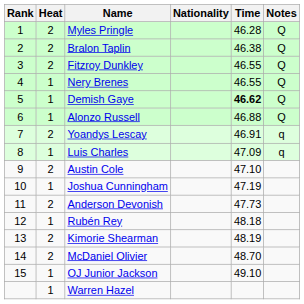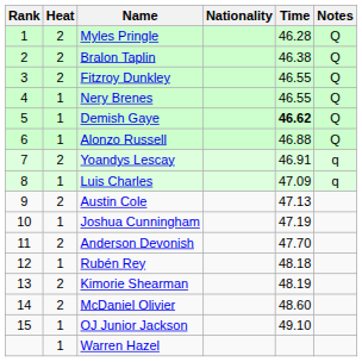Austin Cole | Time: 47.10 -> 47.13
Anderson Devonish | Time: 47.73 -> 47.70
McDaniel Olivier | Time: 48.70 -> 48.60
